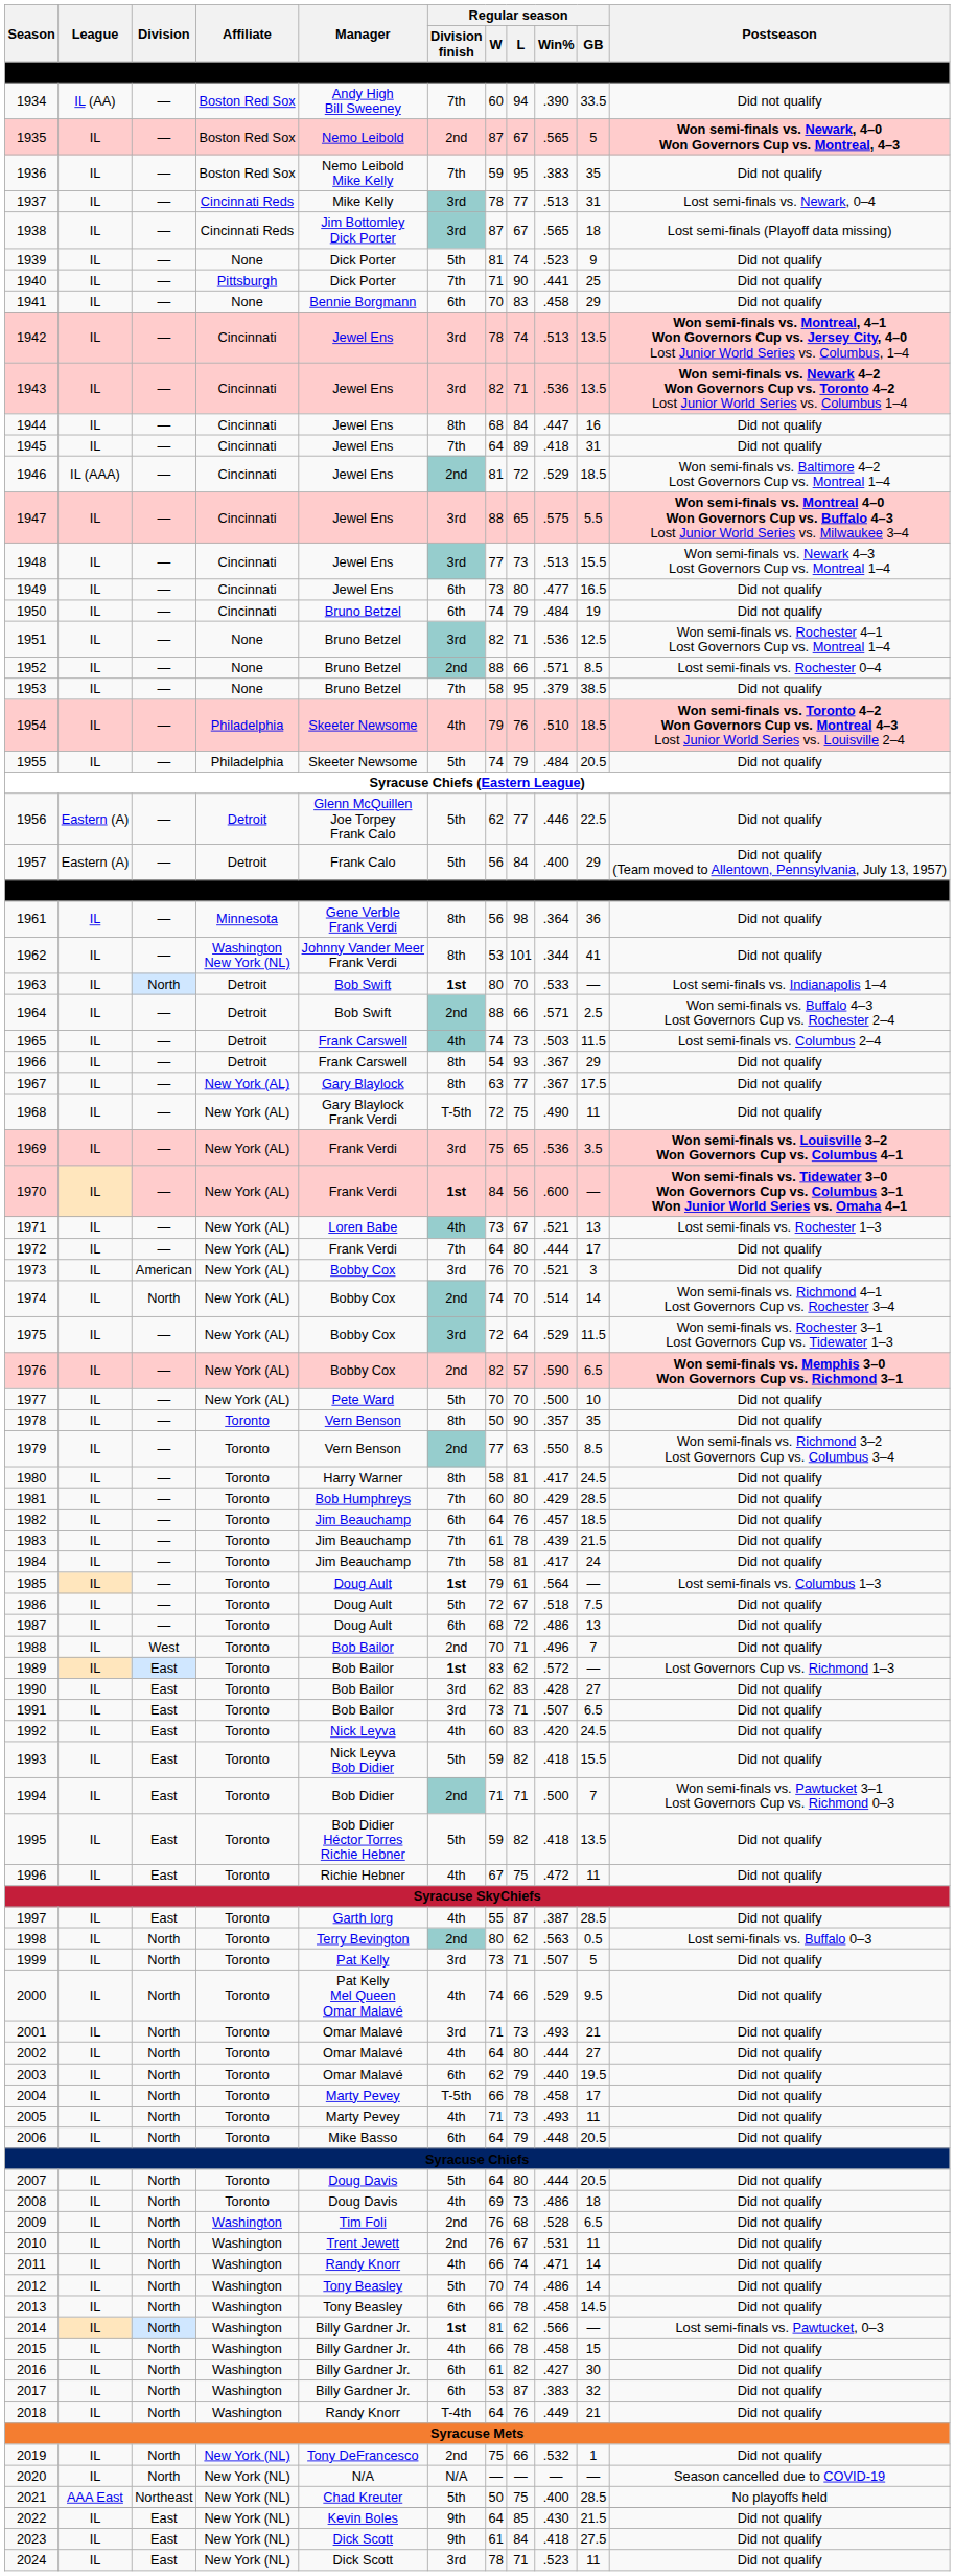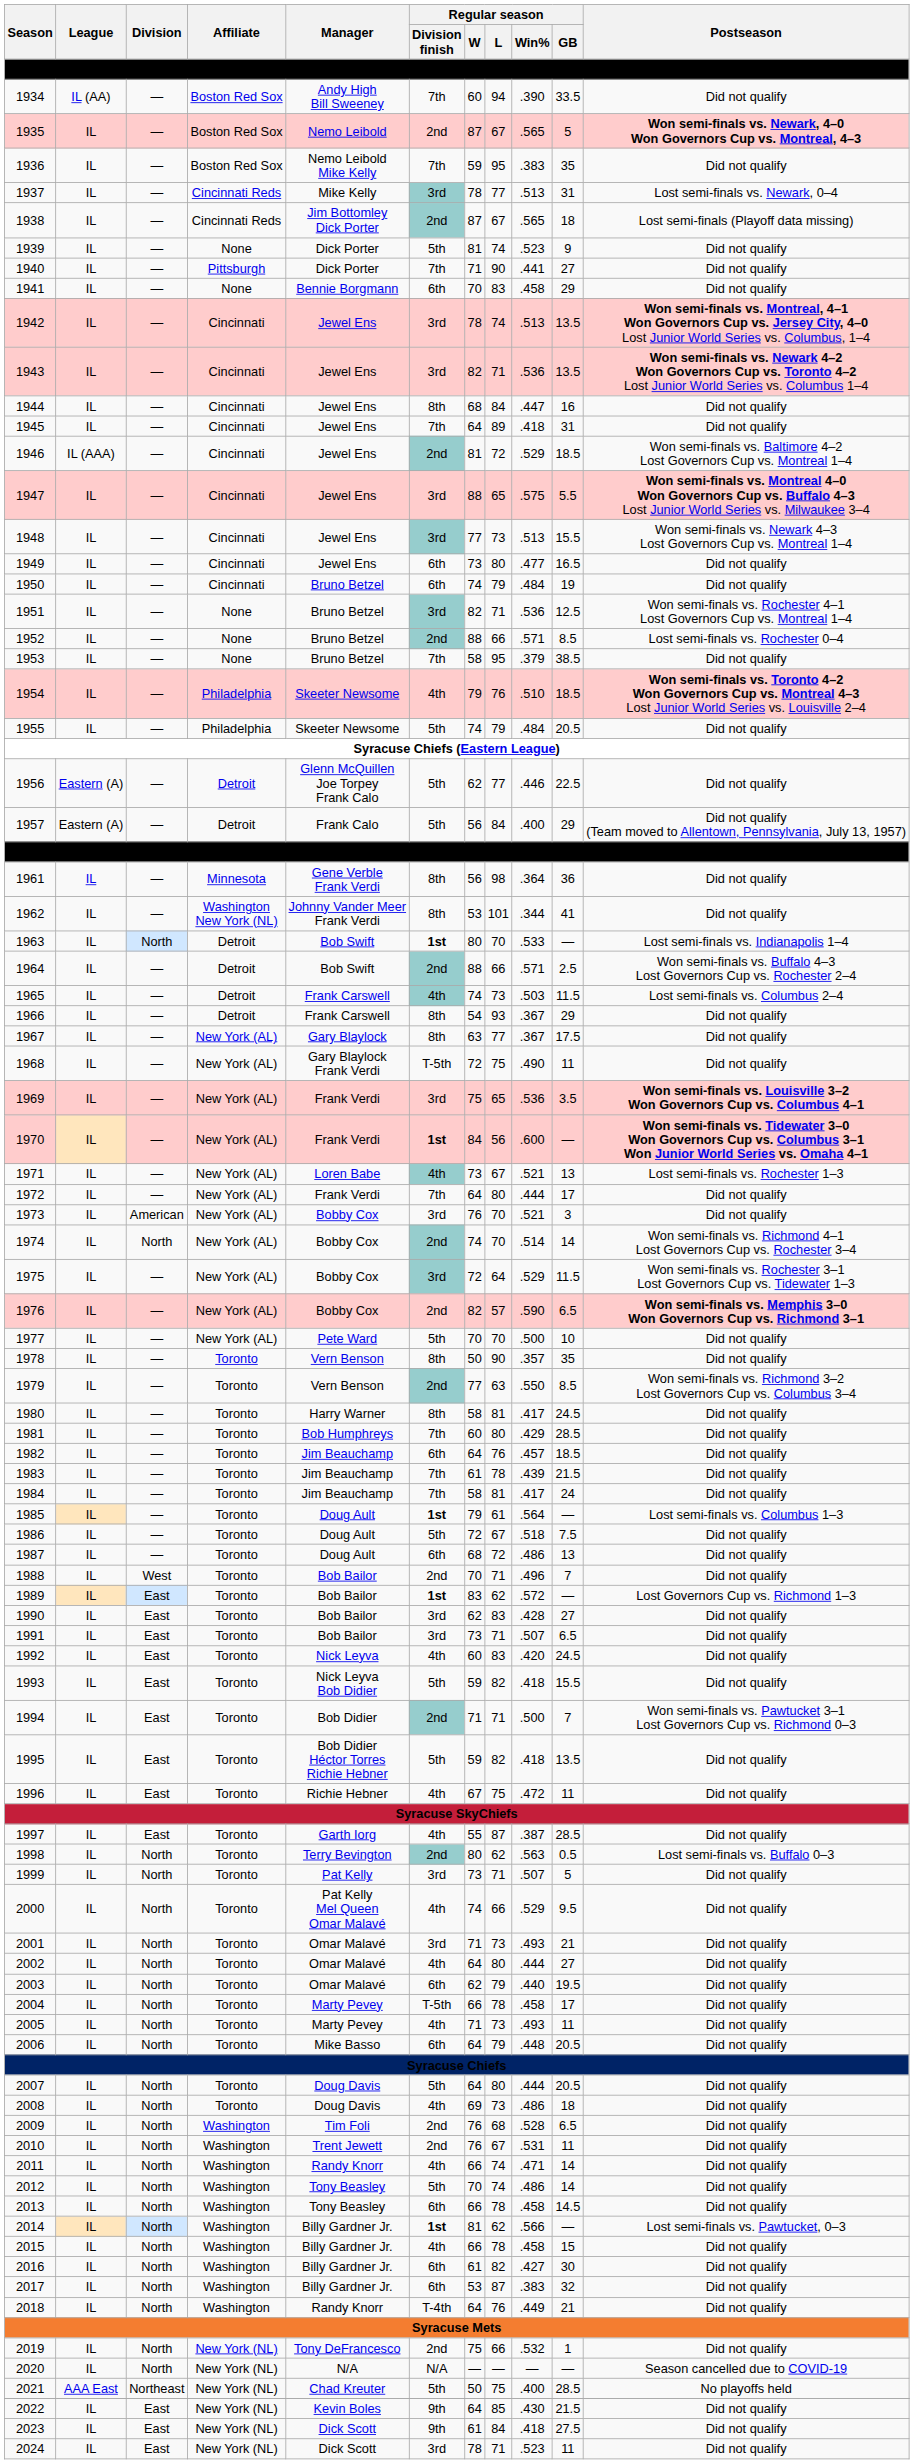1938 | Regular season / Division finish: 3rd -> 2nd
1940 | Regular season / GB: 25 -> 27
